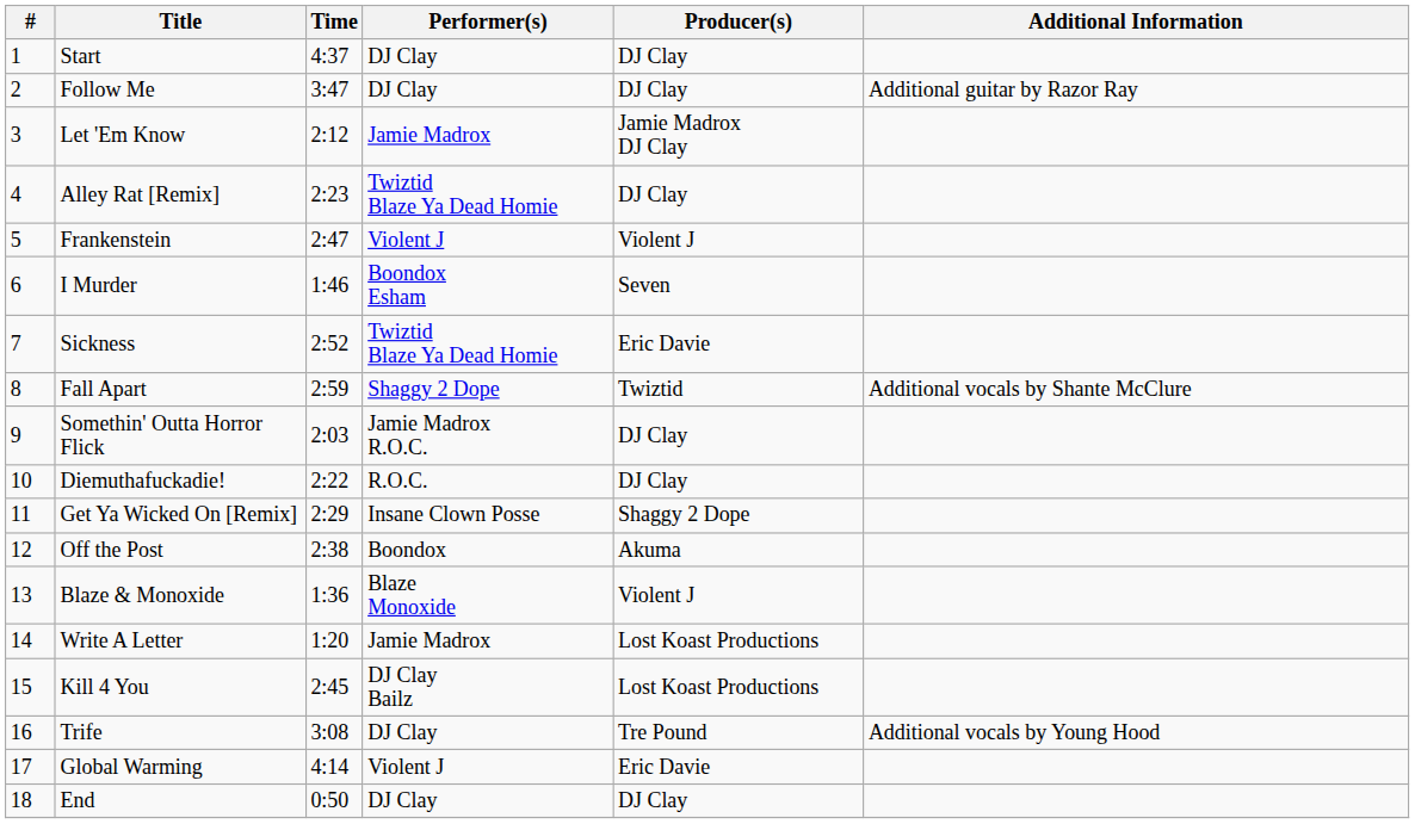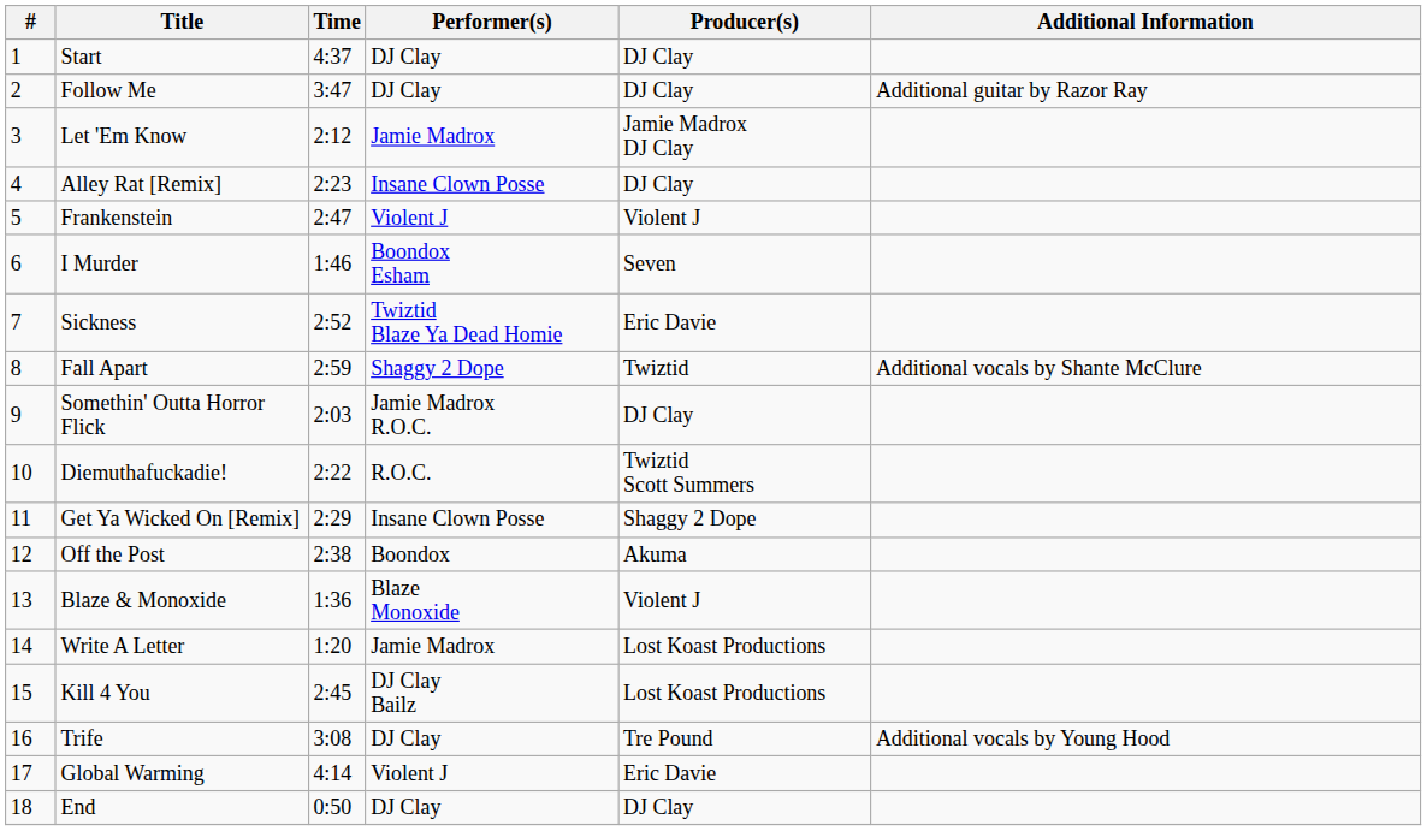Alley Rat [Remix] | Performer(s): Twiztid Blaze Ya Dead Homie -> Insane Clown Posse
Diemuthafuckadie! | Producer(s): DJ Clay -> Twiztid Scott Summers
